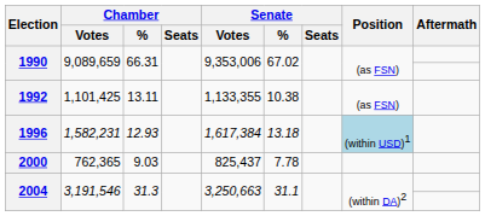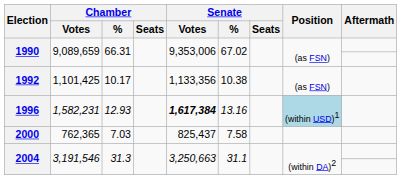1992 | Chamber / %: 13.11 -> 10.17
1992 | Senate / Votes: 1,133,355 -> 1,133,356
1996 | Senate / Votes: normal -> bold
1996 | Senate / %: 13.18 -> 13.16
2000 | Chamber / %: 9.03 -> 7.03
2000 | Senate / %: 7.78 -> 7.58
